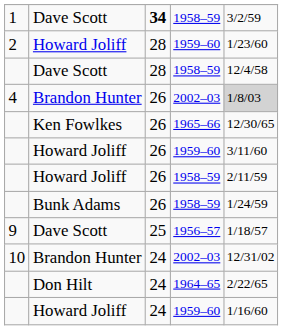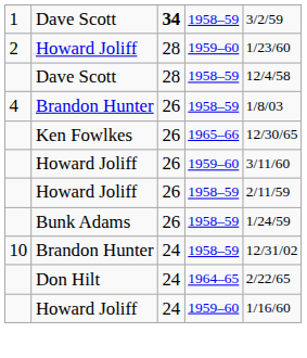4 | column 4: 2002–03 -> 1958–59
4 | column 5: lightgrey background -> no background
- row: 9 | Dave Scott | 25 | 1956–57 | 1/18/57
10 | column 4: 2002–03 -> 1958–59
